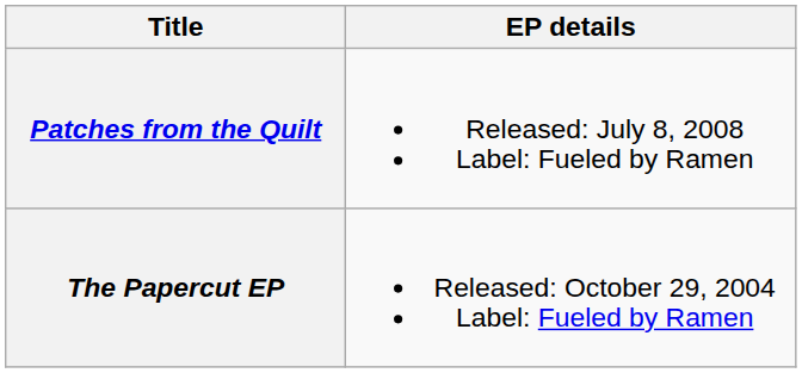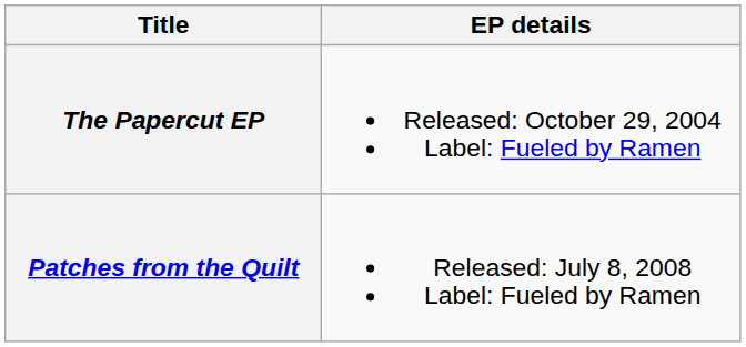rows swapped: The Papercut EP <-> Patches from the Quilt
